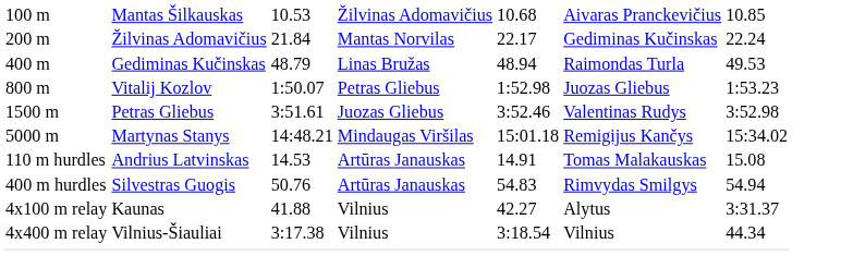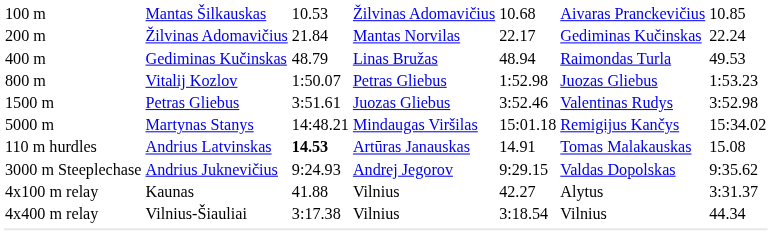Andrius Latvinskas | column 3: normal -> bold
- row: 400 m hurdles | Silvestras Guogis | 50.76 | Artūras Janauskas | 54.83 | Rimvydas Smilgys | 54.94
+ row: 3000 m Steeplechase | Andrius Juknevičius | 9:24.93 | Andrej Jegorov | 9:29.15 | Valdas Dopolskas | 9:35.62
